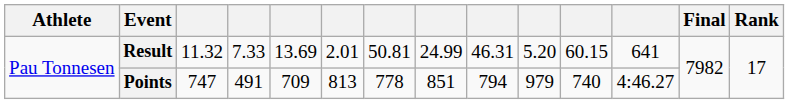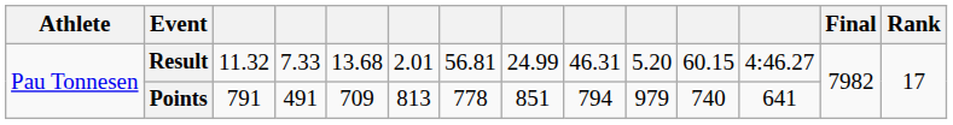Result | column 5: 13.69 -> 13.68
Result | column 7: 50.81 -> 56.81
Result | column 12: 641 -> 4:46.27
Points | column 3: 747 -> 791
Points | column 12: 4:46.27 -> 641
